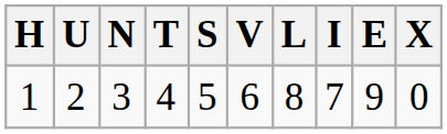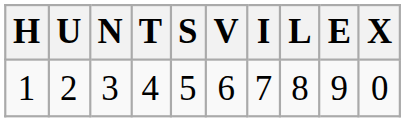columns swapped: I <-> L
